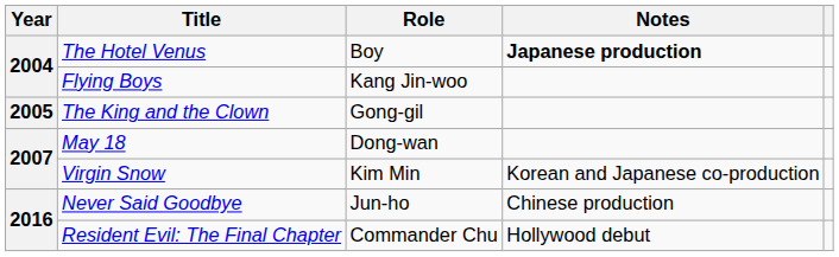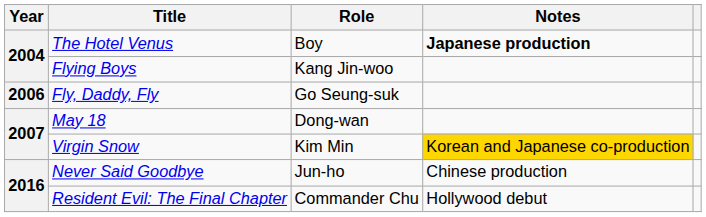- row: 2005 | The King and the Clown | Gong-gil
+ row: 2006 | Fly, Daddy, Fly | Go Seung-suk
Virgin Snow | Notes: no background -> gold background
